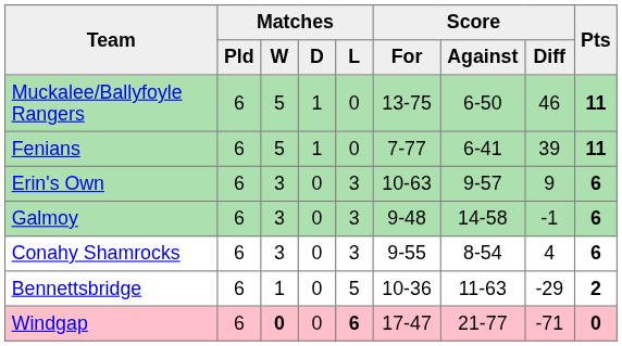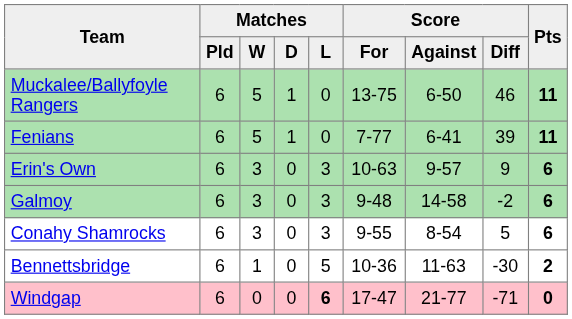Galmoy | Score / Diff: -1 -> -2
Conahy Shamrocks | Score / Diff: 4 -> 5
Bennettsbridge | Score / Diff: -29 -> -30
Windgap | Matches / W: bold -> normal
